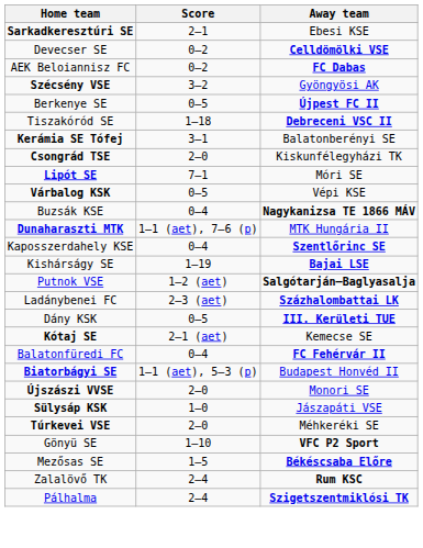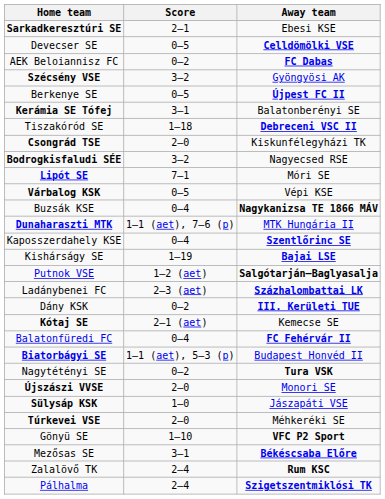Devecser SE | Score: 0–2 -> 0–5
rows swapped: Tiszakóród SE <-> Kerámia SE Tófej
+ row: Bodrogkisfaludi SÉE | 3–2 | Nagyecsed RSE
Dány KSK | Score: 0–5 -> 0–2
+ row: Nagytétényi SE | 0–2 | Tura VSK
Mezősas SE | Score: 1–5 -> 3–1
